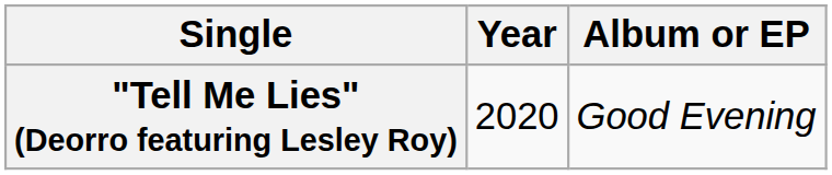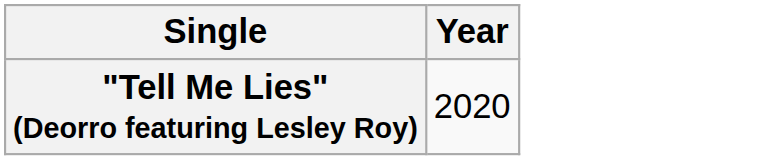- column: Album or EP | Good Evening
